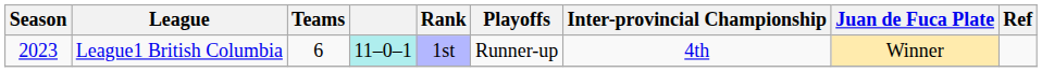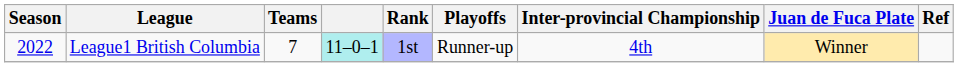League1 British Columbia | Season: 2023 -> 2022
League1 British Columbia | Teams: 6 -> 7
